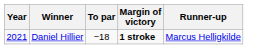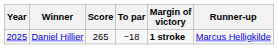+ column: Score | 265
Daniel Hillier | Year: 2021 -> 2025
